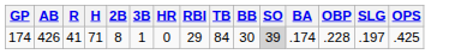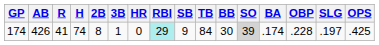+ column: SB | 9
174 | H: 71 -> 74
174 | RBI: no background -> paleturquoise background
